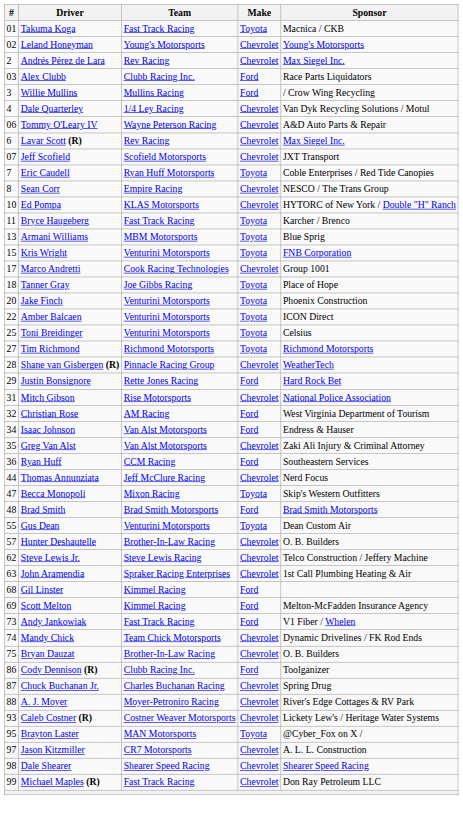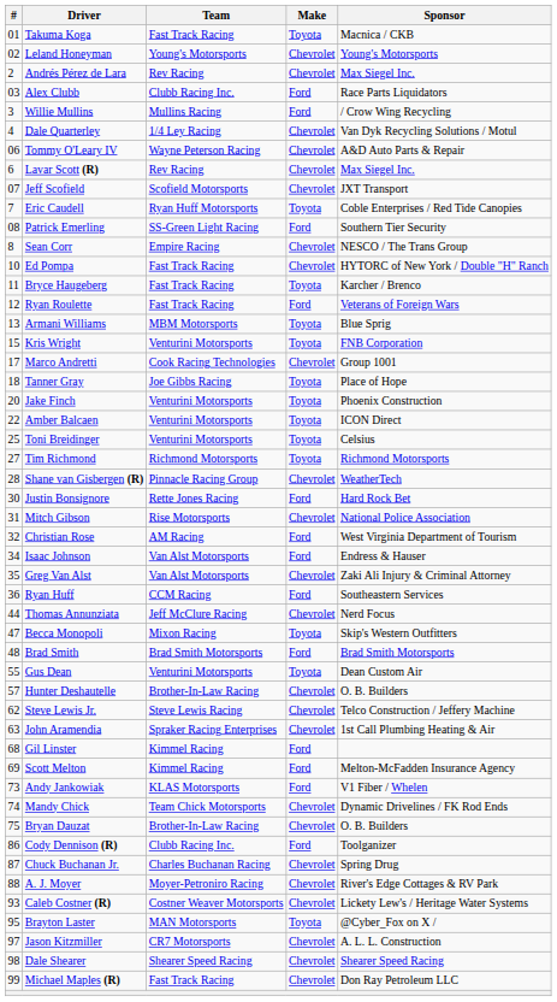+ row: 08 | Patrick Emerling | SS-Green Light Racing | Ford | Southern Tier Security
Ed Pompa | Team: KLAS Motorsports -> Fast Track Racing
+ row: 12 | Ryan Roulette | Fast Track Racing | Ford | Veterans of Foreign Wars
Justin Bonsignore | #: 29 -> 30
Andy Jankowiak | Team: Fast Track Racing -> KLAS Motorsports
